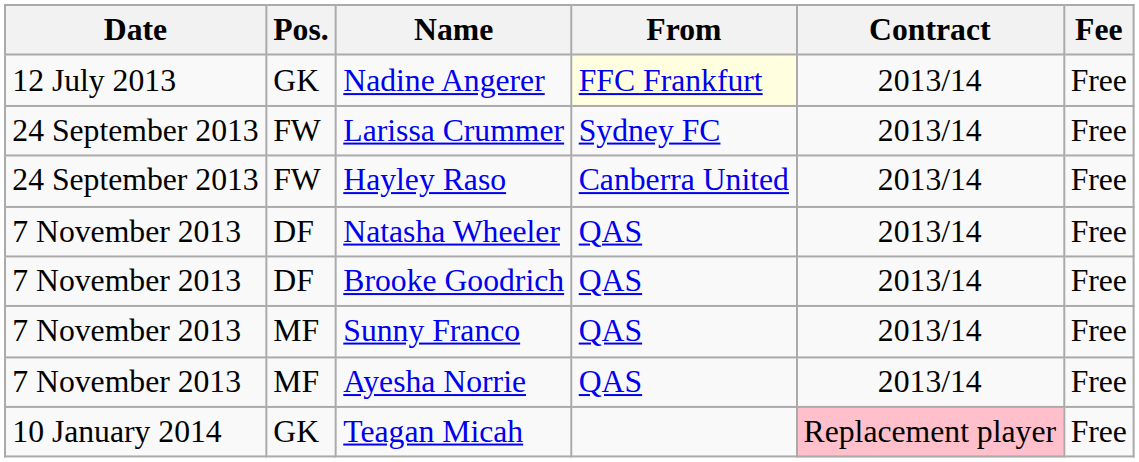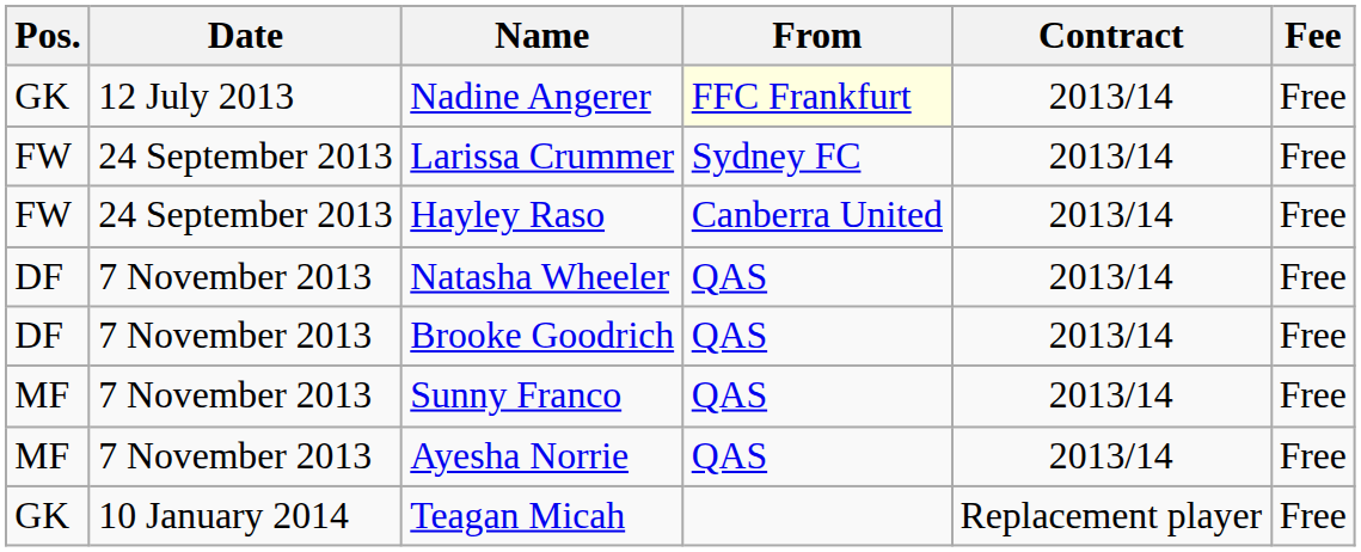columns swapped: Date <-> Pos.
Teagan Micah | Contract: pink background -> no background
